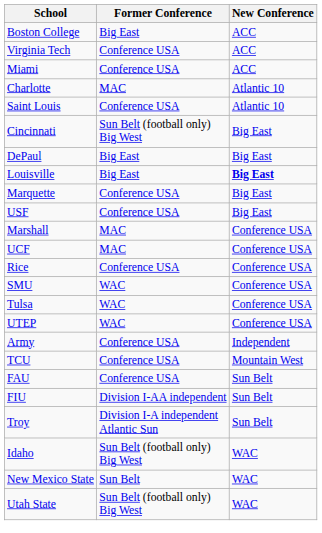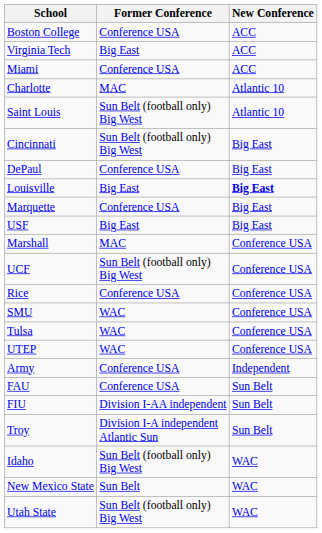Boston College | Former Conference: Big East -> Conference USA
Virginia Tech | Former Conference: Conference USA -> Big East
Saint Louis | Former Conference: Conference USA -> Sun Belt (football only) Big West
DePaul | Former Conference: Big East -> Conference USA
USF | Former Conference: Conference USA -> Big East
UCF | Former Conference: MAC -> Sun Belt (football only) Big West
- row: TCU | Conference USA | Mountain West
